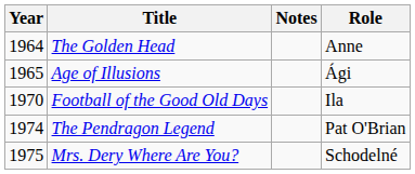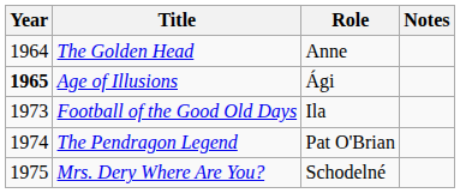columns swapped: Role <-> Notes
Age of Illusions | Year: normal -> bold
Football of the Good Old Days | Year: 1970 -> 1973
